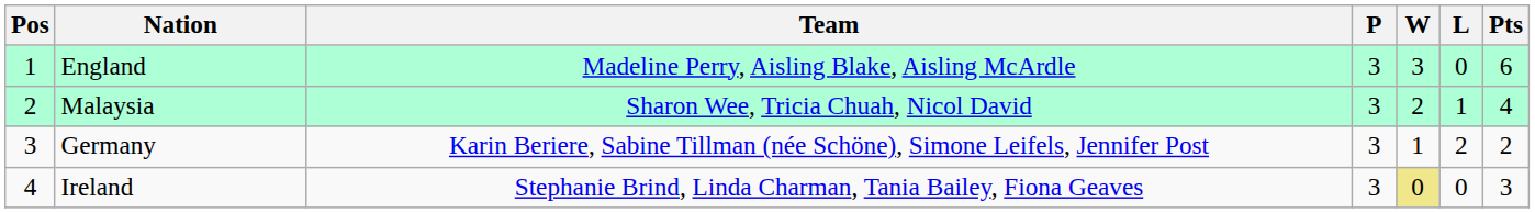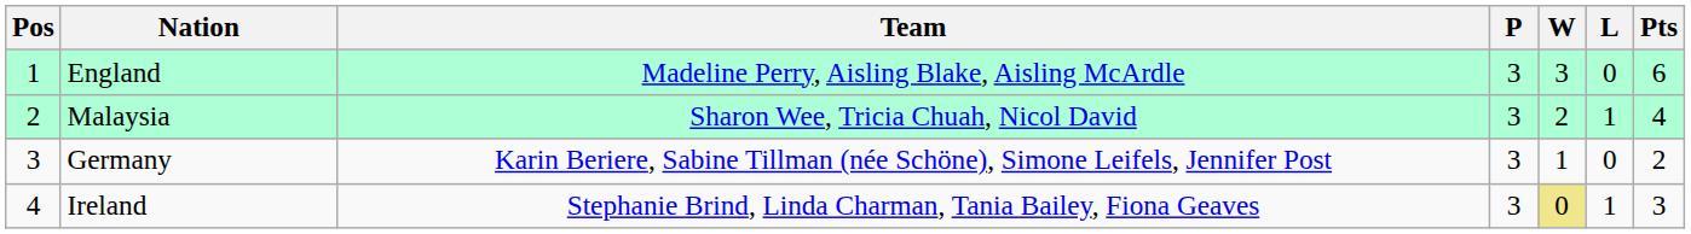Germany | L: 2 -> 0
Ireland | L: 0 -> 1
